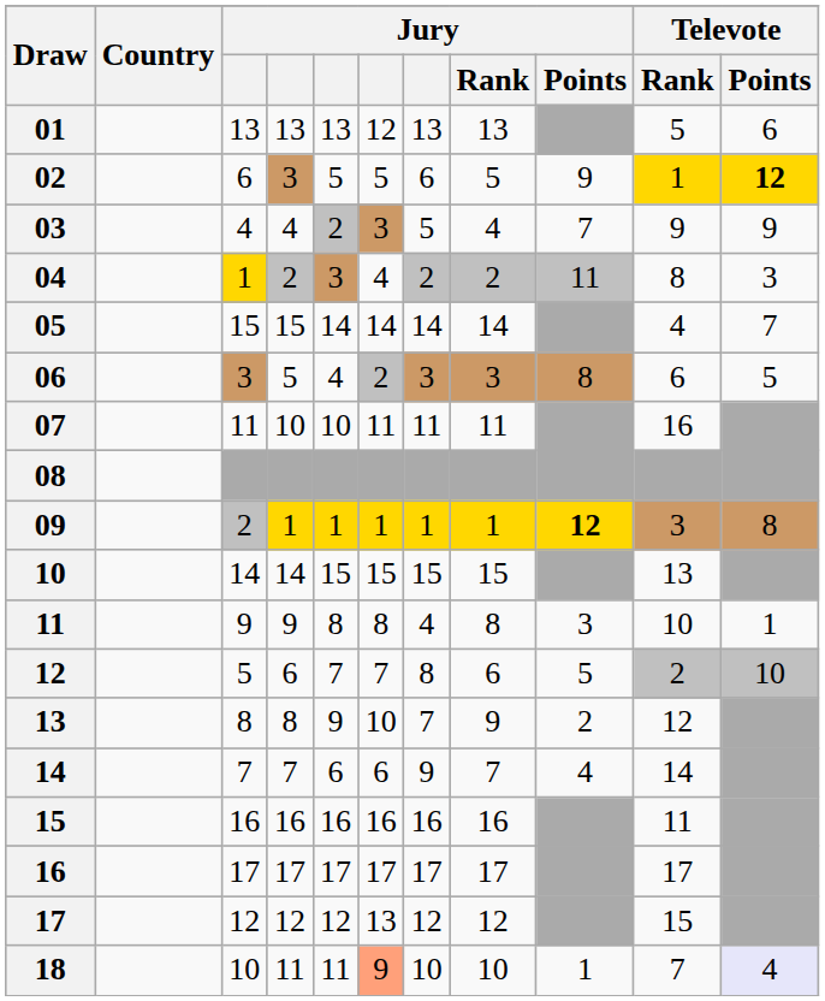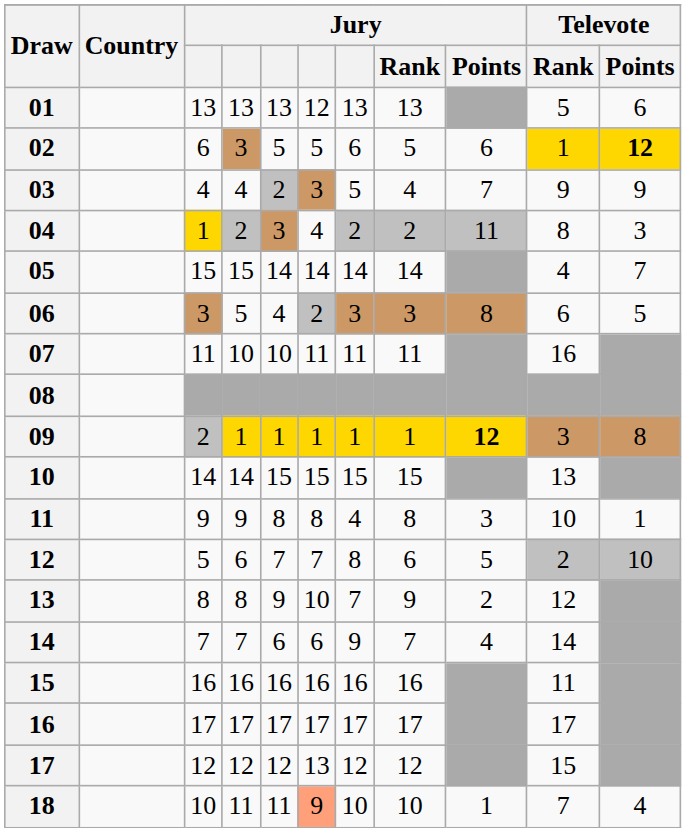02 | Jury / Points: 9 -> 6
18 | Televote / Points: lavender background -> no background
